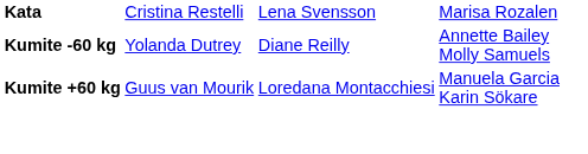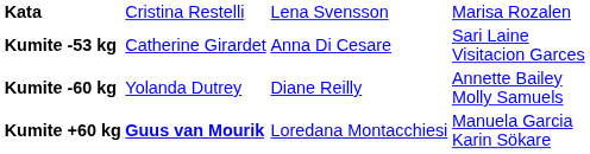+ row: Kumite -53 kg | Catherine Girardet | Anna Di Cesare | Sari Laine Visitacion Garces
Kumite +60 kg | column 2: normal -> bold
